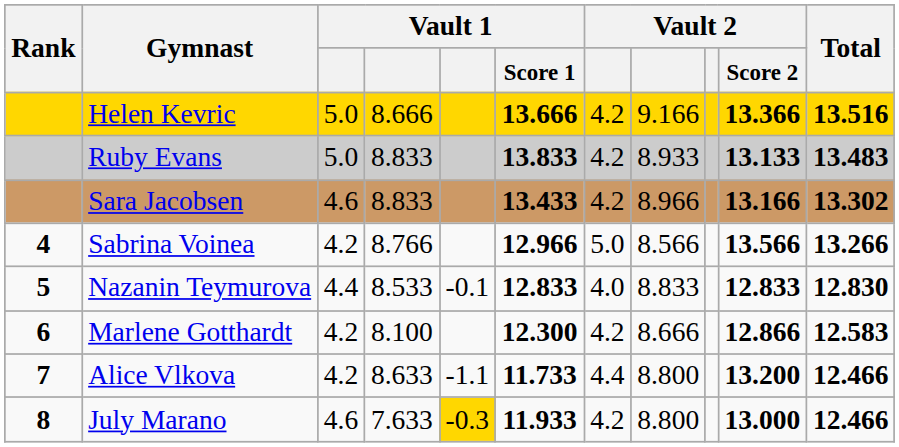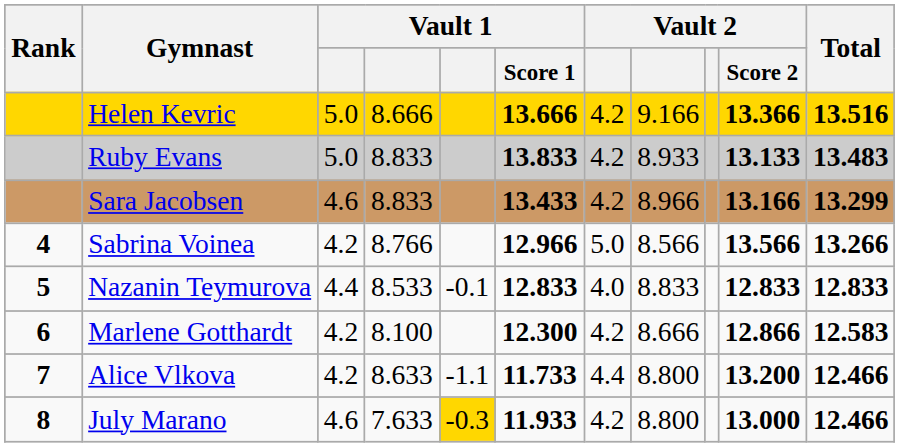Sara Jacobsen | Total: 13.302 -> 13.299
Nazanin Teymurova | Total: 12.830 -> 12.833
